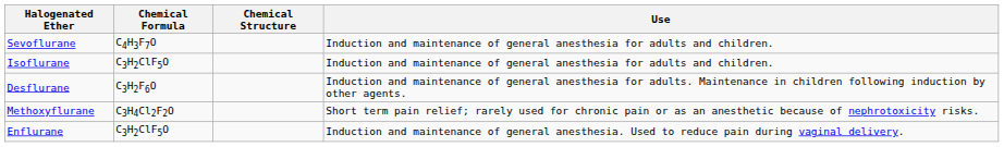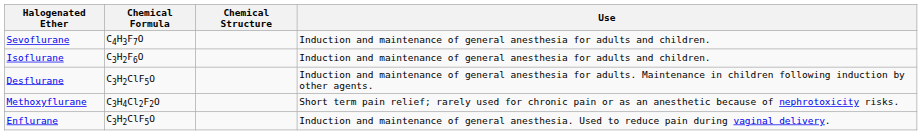Isoflurane | Chemical Formula: C3H2ClF5O -> C3H2F6O
Desflurane | Chemical Formula: C3H2F6O -> C3H2ClF5O
